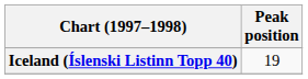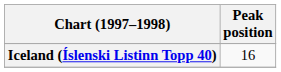Iceland (Íslenski Listinn Topp 40) | Peak position: 19 -> 16
